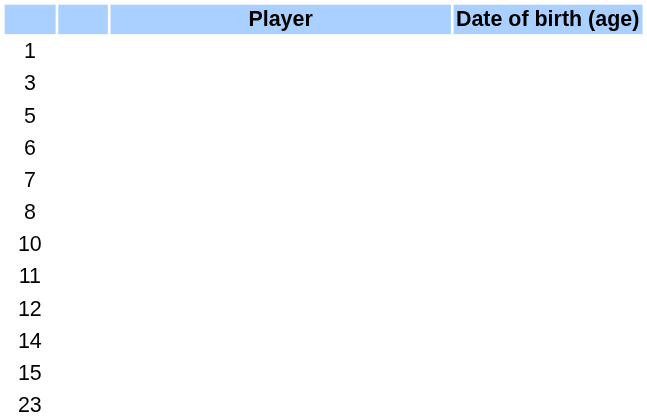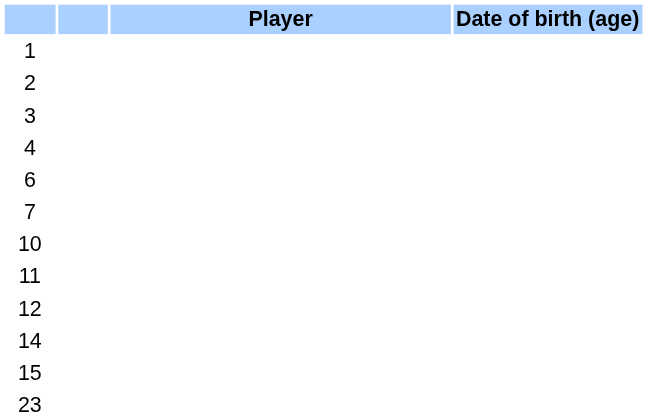+ row: 2
+ row: 4
- row: 5
- row: 8
